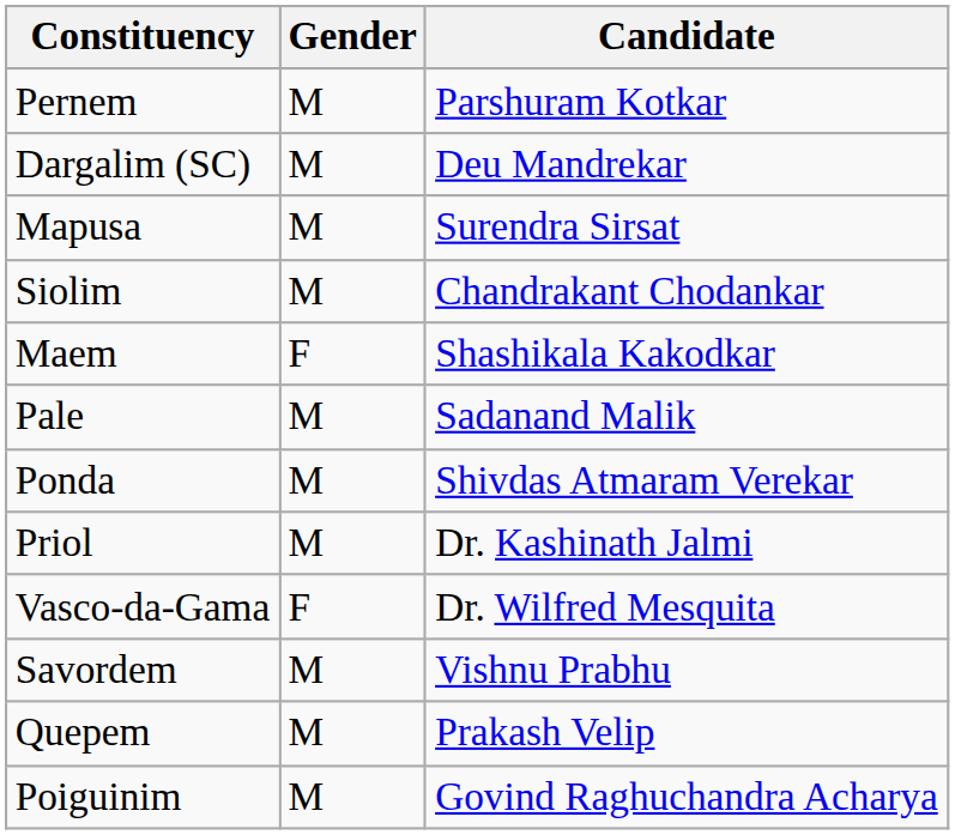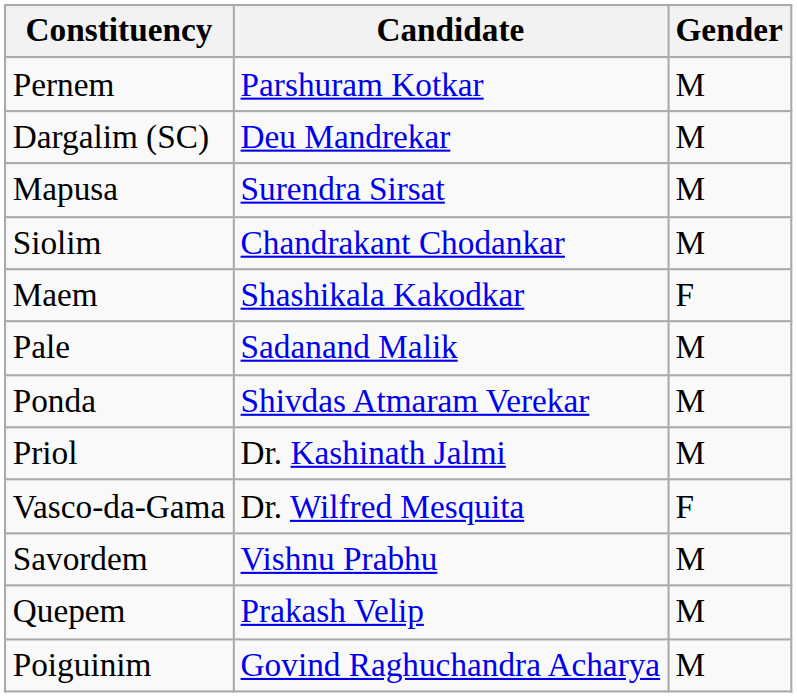columns swapped: Candidate <-> Gender
